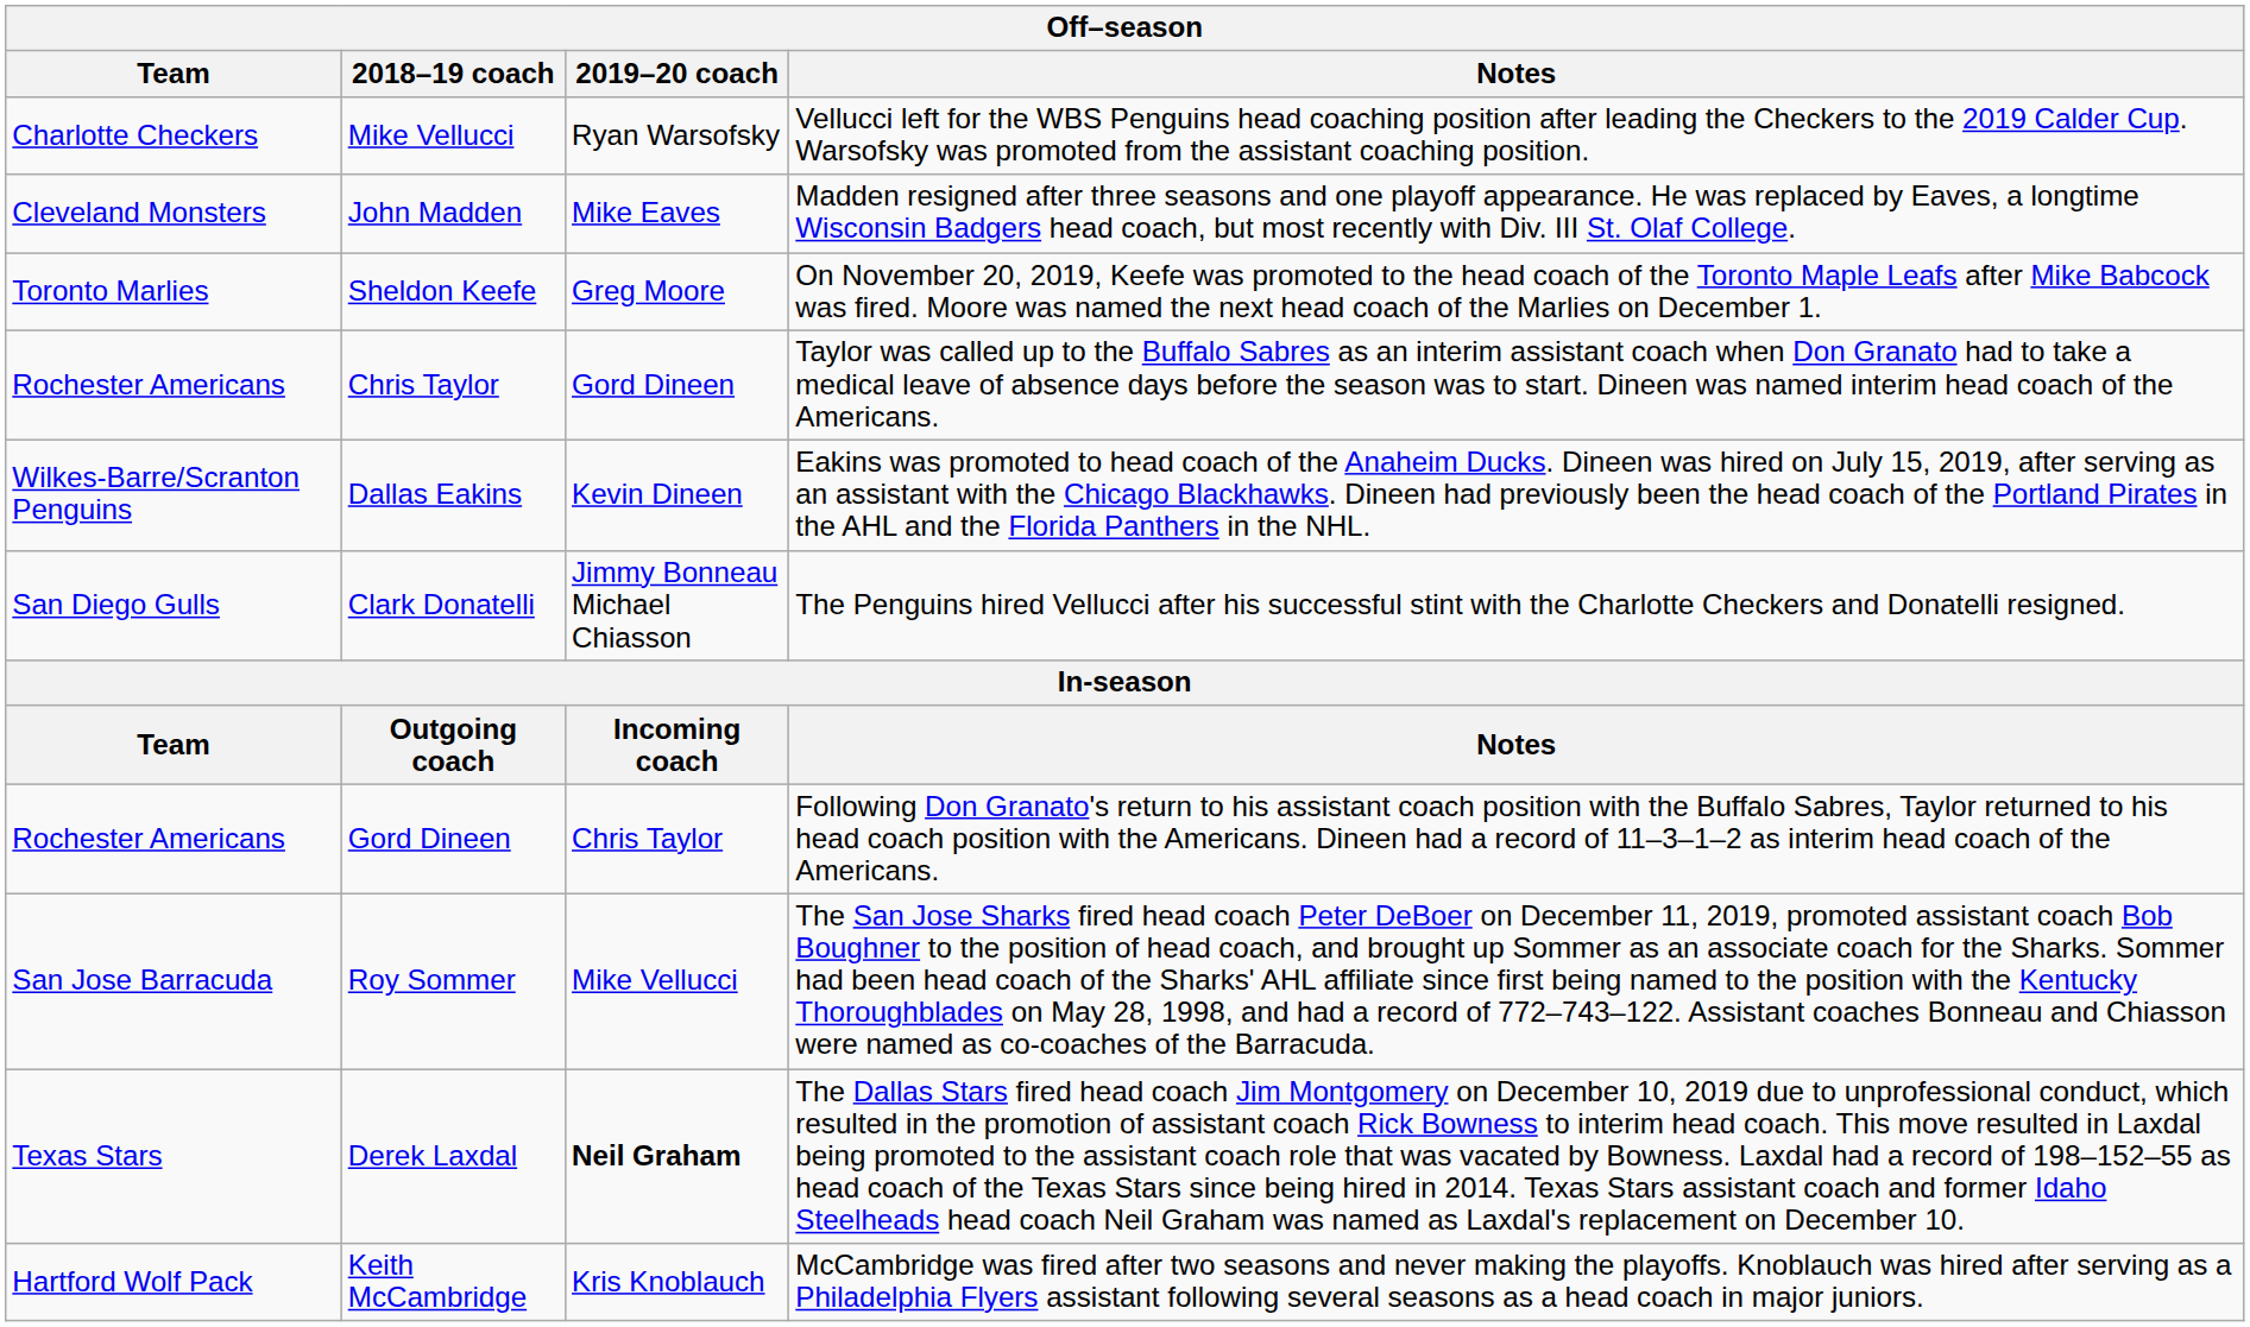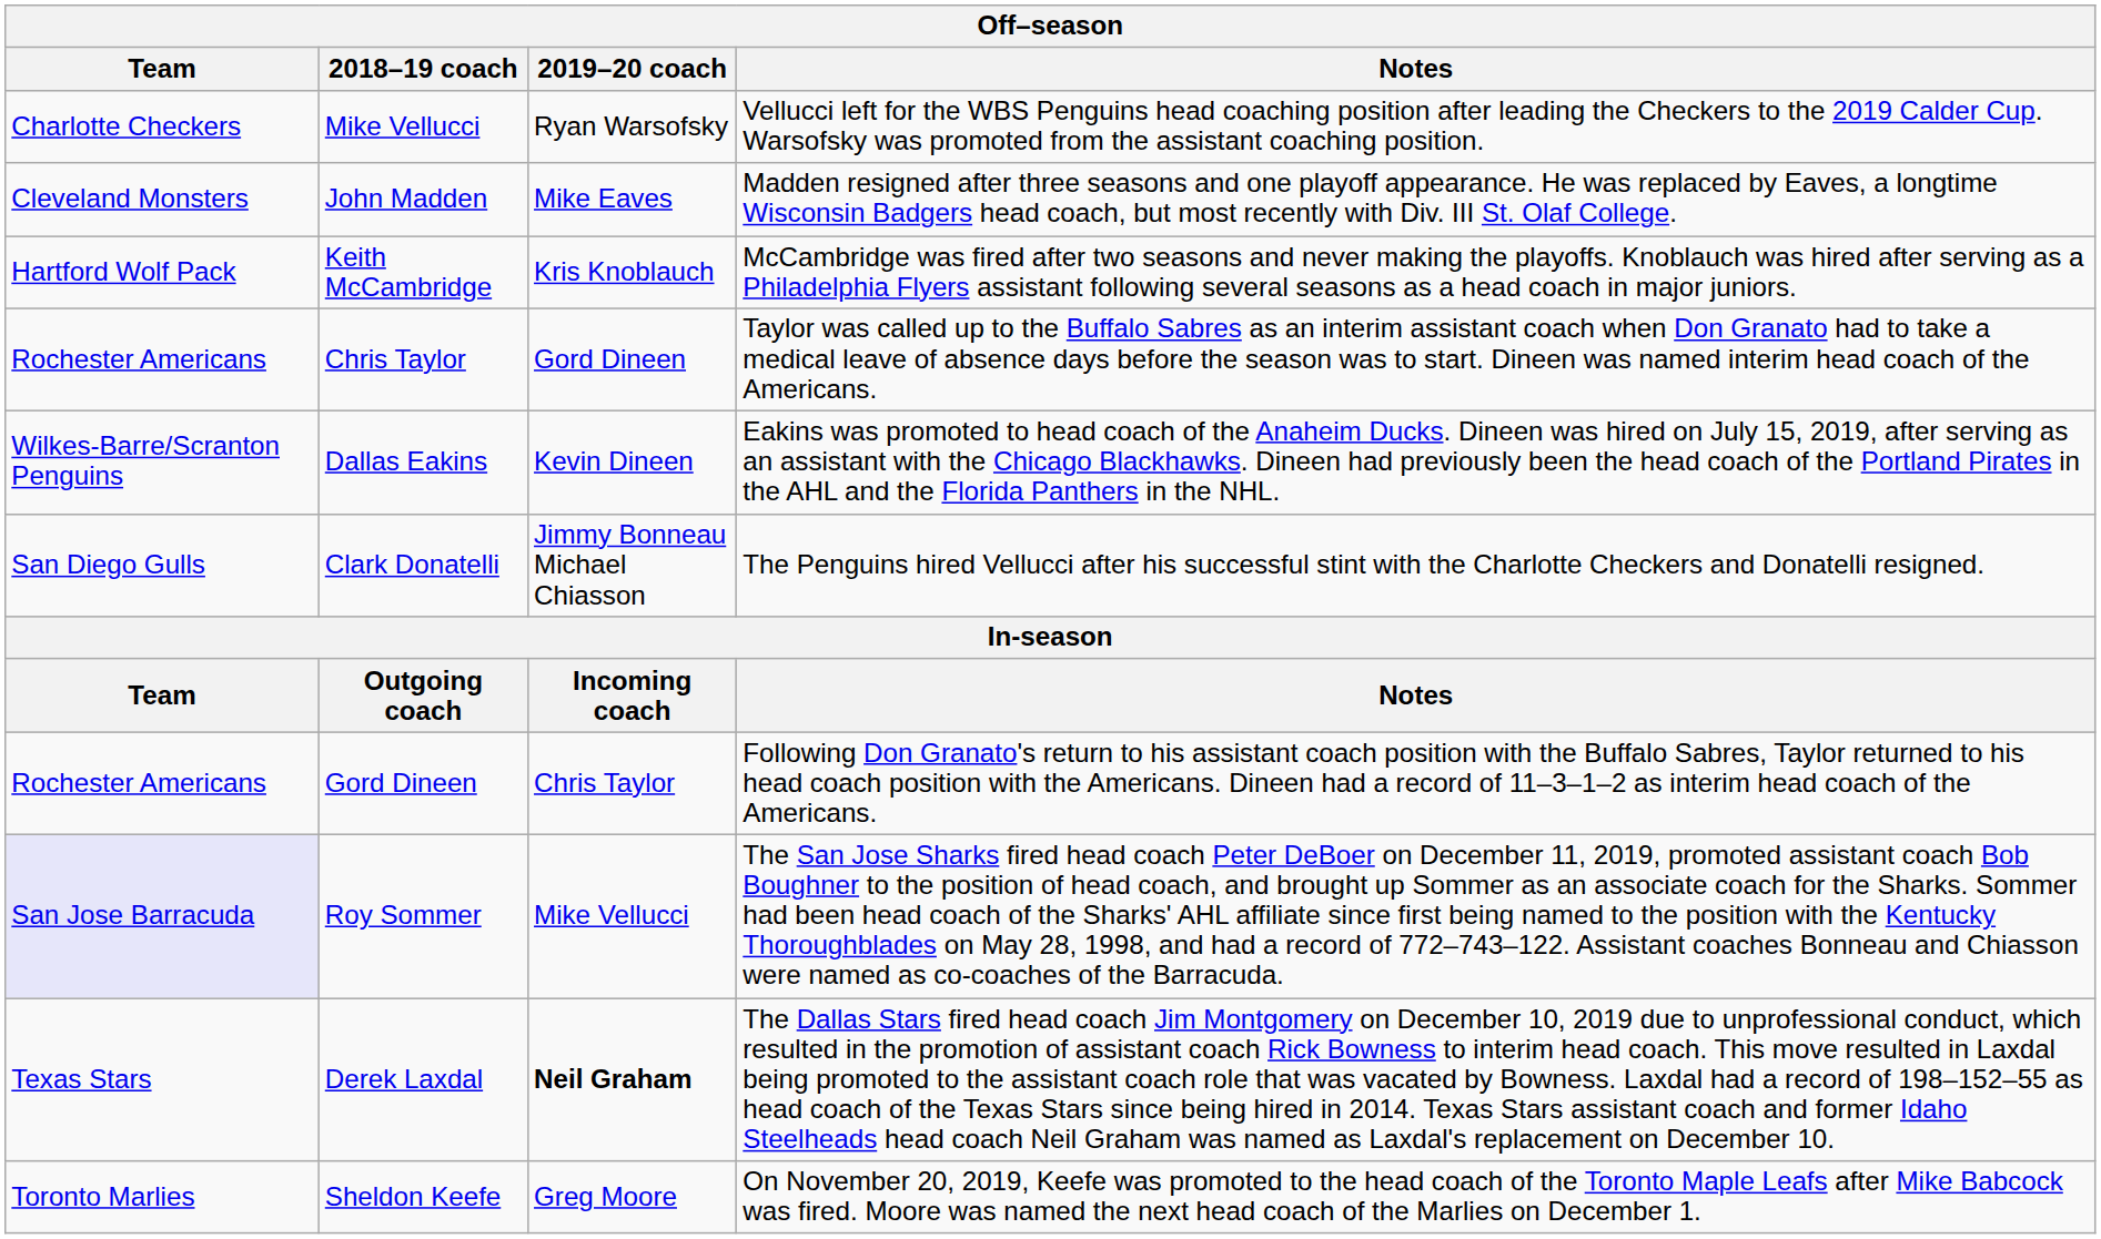rows swapped: Keith McCambridge <-> Sheldon Keefe
Roy Sommer | Team: no background -> lavender background
